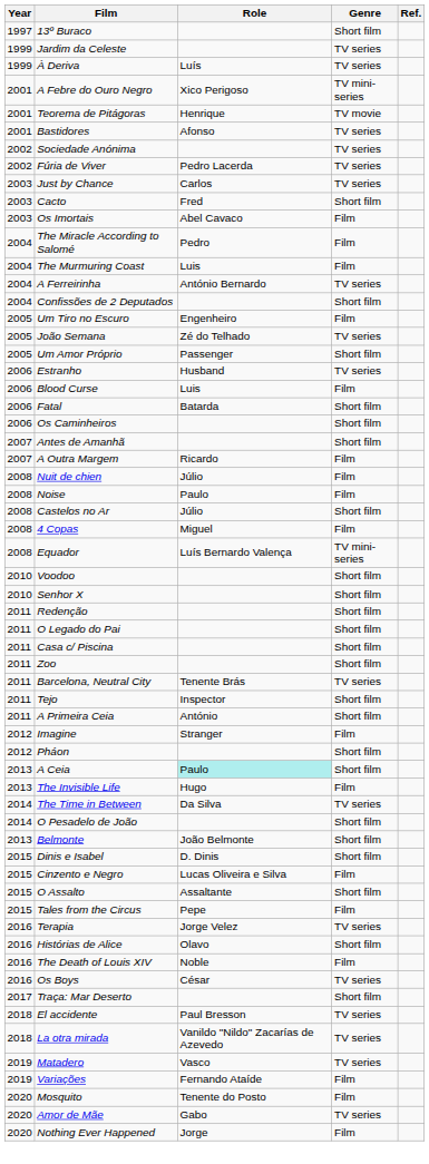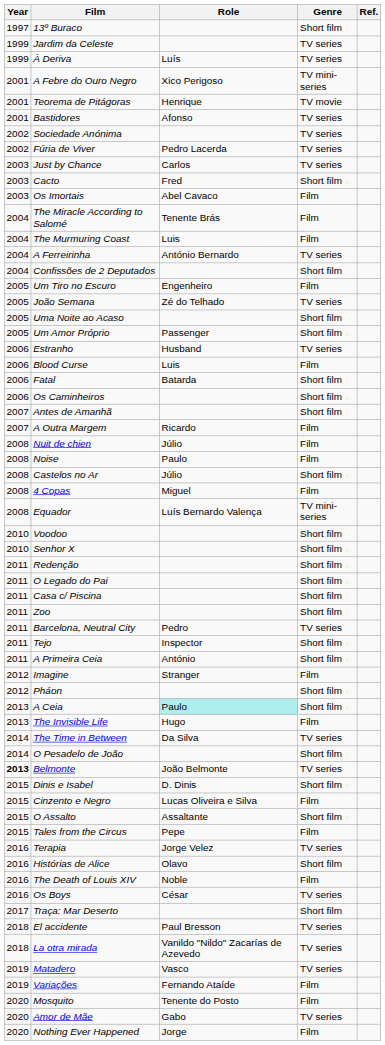The Miracle According to Salomé | Role: Pedro -> Tenente Brás
+ row: 2005 | Uma Noite ao Acaso | Short film
Barcelona, Neutral City | Role: Tenente Brás -> Pedro
Belmonte | Year: normal -> bold
Belmonte | Genre: Short film -> TV series
